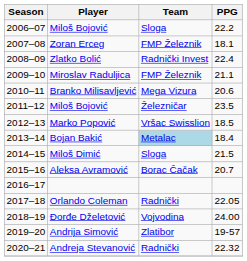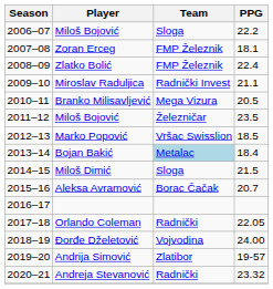Zlatko Bolić | Team: Radnički Invest -> FMP Železnik
Miroslav Raduljica | Team: FMP Železnik -> Radnički Invest
Branko Milisavljević | PPG: 20.6 -> 20.5
Andreja Stevanović | PPG: 22.32 -> 23.32
